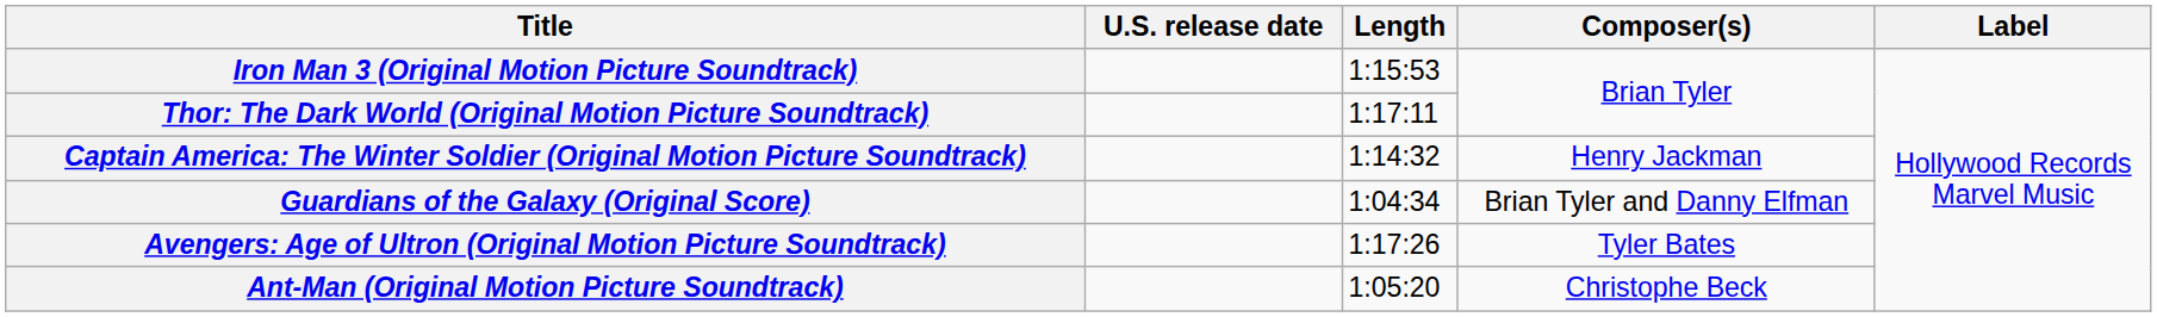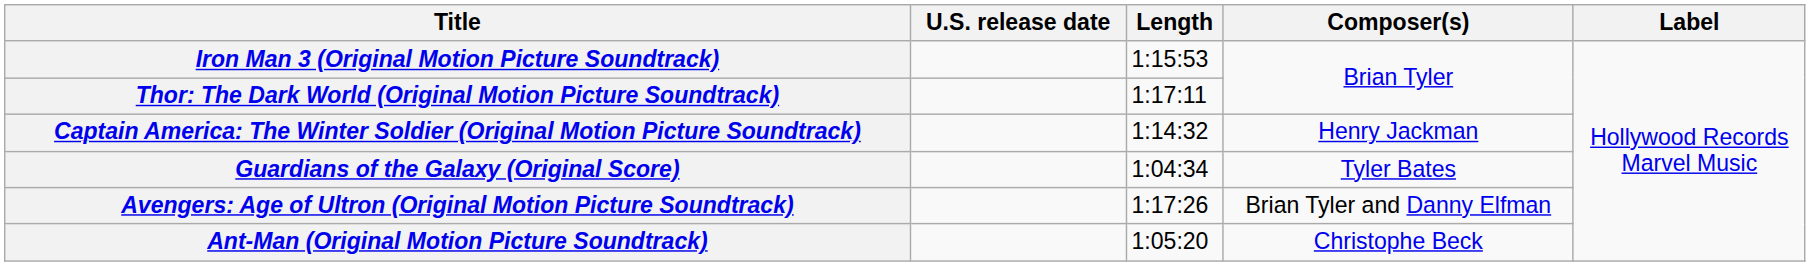Guardians of the Galaxy (Original Score) | Composer(s): Brian Tyler and Danny Elfman -> Tyler Bates
Avengers: Age of Ultron (Original Motion Picture Soundtrack) | Composer(s): Tyler Bates -> Brian Tyler and Danny Elfman
